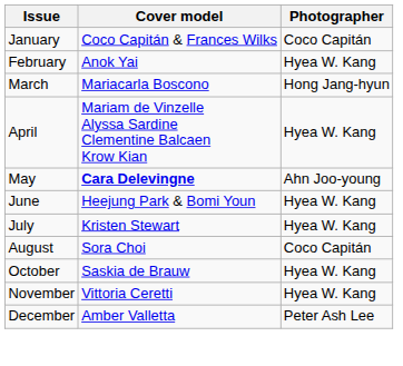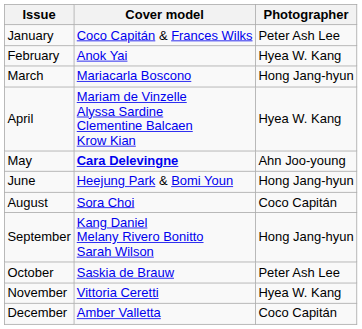January | Photographer: Coco Capitán -> Peter Ash Lee
June | Photographer: Hyea W. Kang -> Hong Jang-hyun
- row: July | Kristen Stewart | Hyea W. Kang
+ row: September | Kang Daniel Melany Rivero Bonitto Sarah Wilson | Hong Jang-hyun
October | Photographer: Hyea W. Kang -> Peter Ash Lee
December | Photographer: Peter Ash Lee -> Coco Capitán
